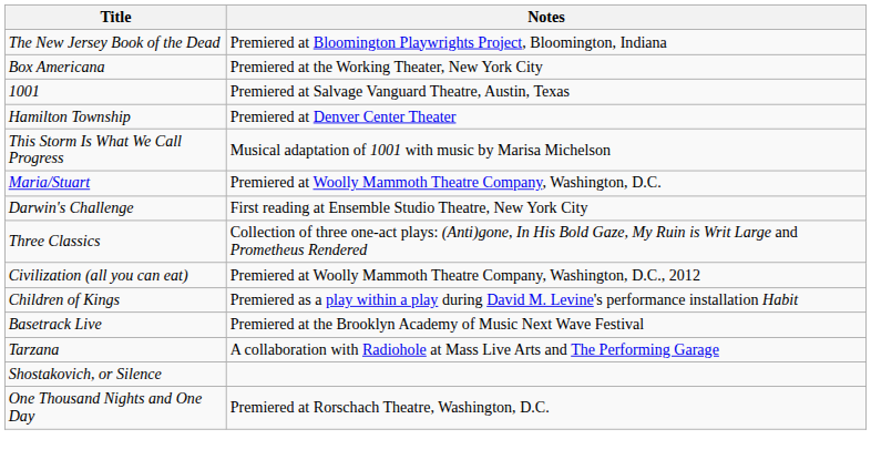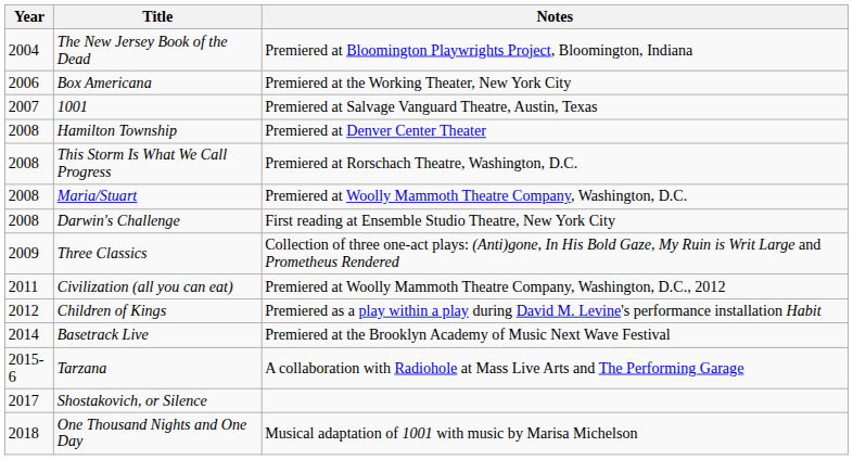+ column: Year | 2004 | 2006 | 2007 | 2008 | 2008 | 2008 | 2008 | 2009 | 2011 | 2012 | 2014 | 2015-6 | 2017 | 2018
This Storm Is What We Call Progress | Notes: Musical adaptation of 1001 with music by Marisa Michelson -> Premiered at Rorschach Theatre, Washington, D.C.
One Thousand Nights and One Day | Notes: Premiered at Rorschach Theatre, Washington, D.C. -> Musical adaptation of 1001 with music by Marisa Michelson
